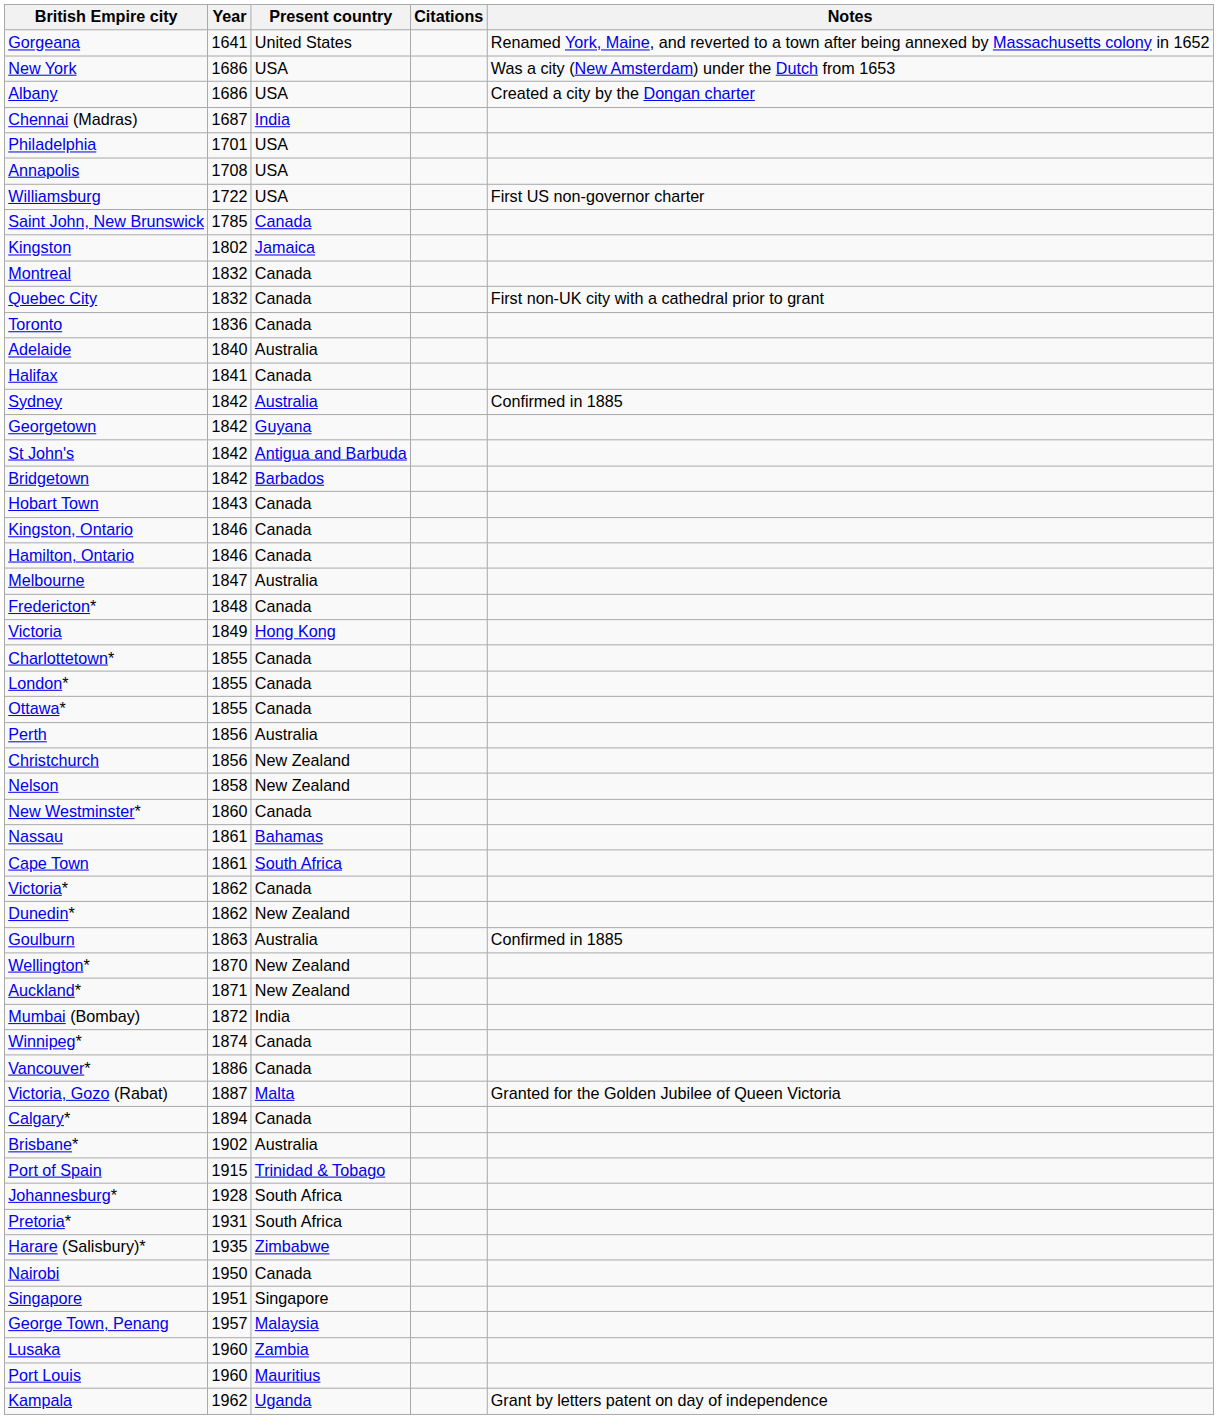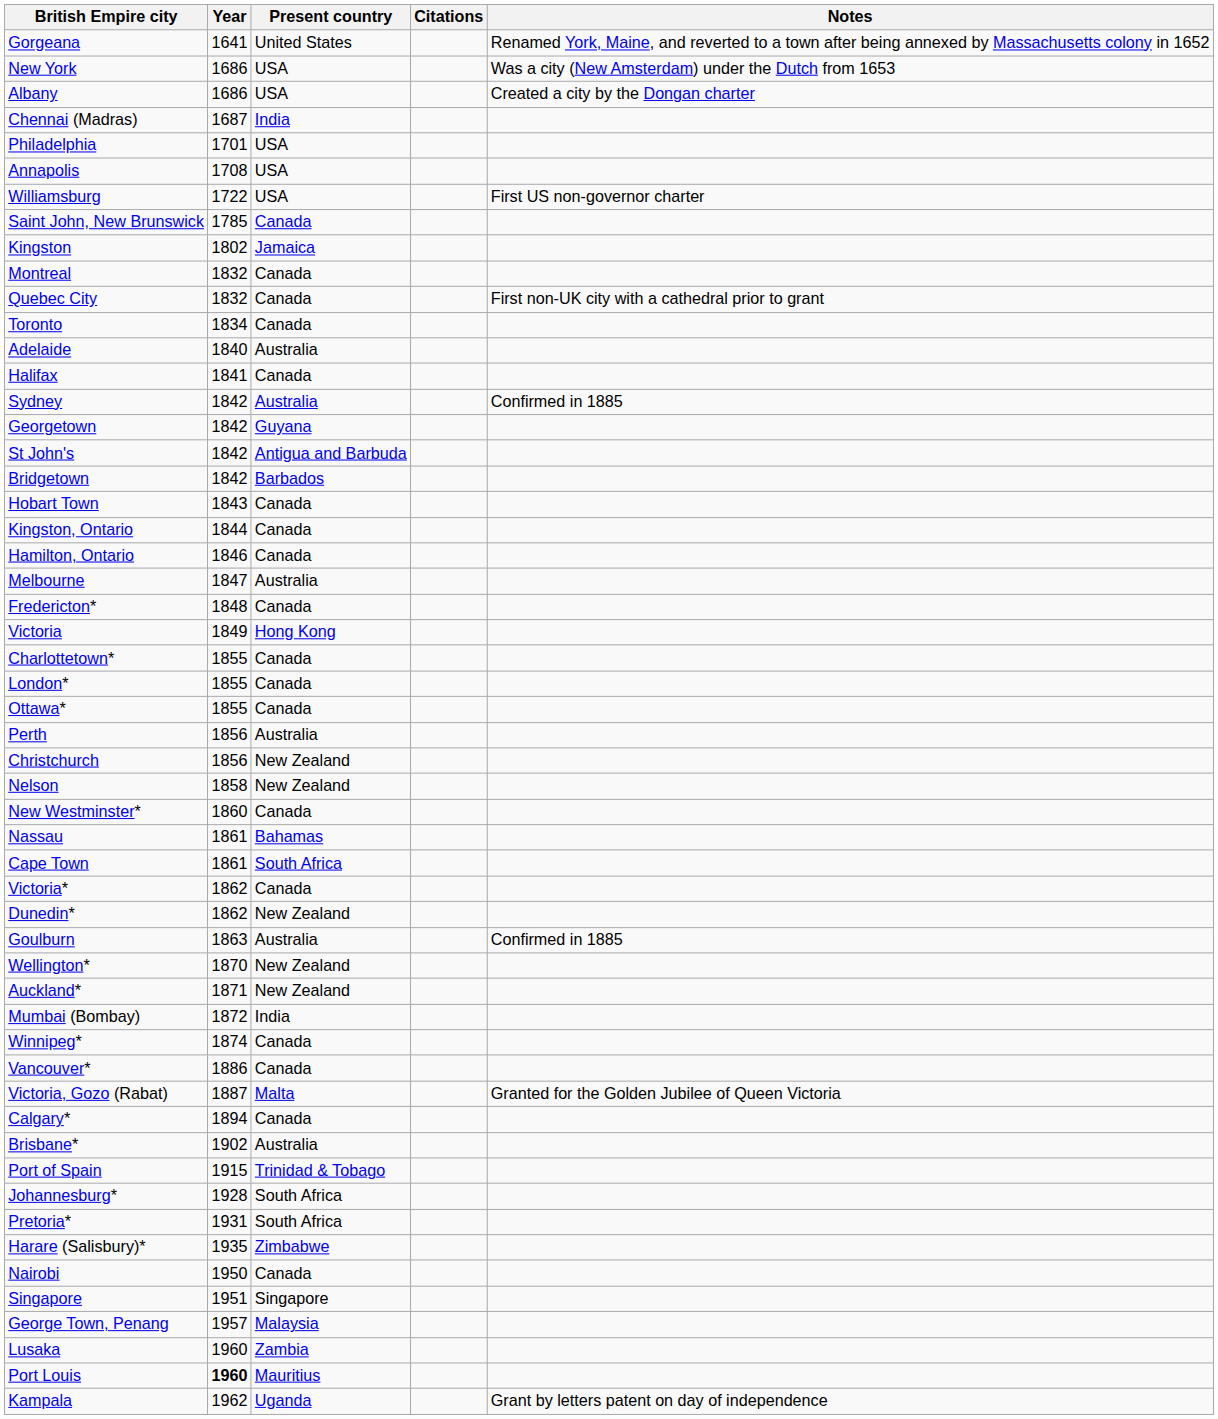Toronto | Year: 1836 -> 1834
Kingston, Ontario | Year: 1846 -> 1844
Port Louis | Year: normal -> bold
